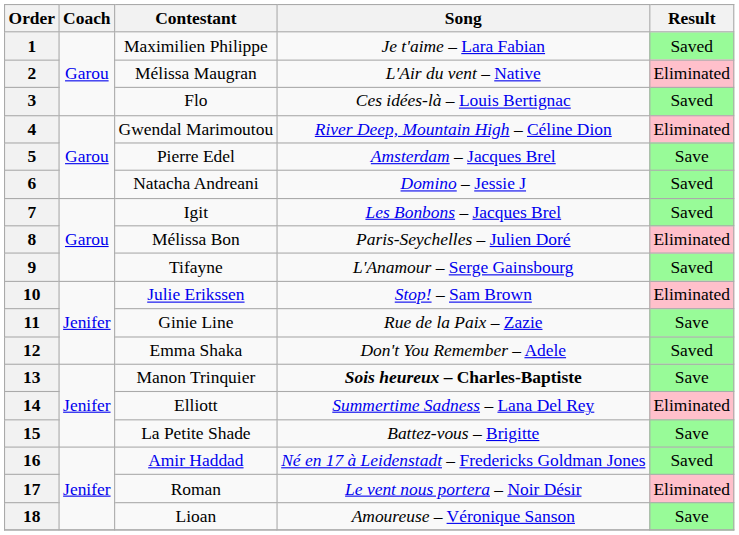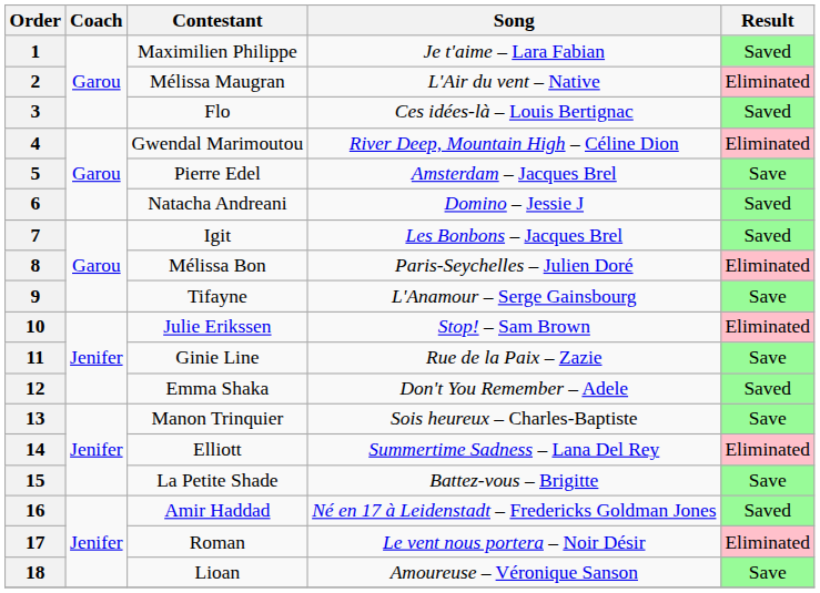9 | Result: Saved -> Save
13 | Song: bold -> normal
